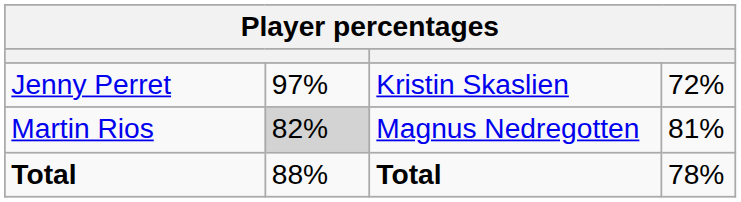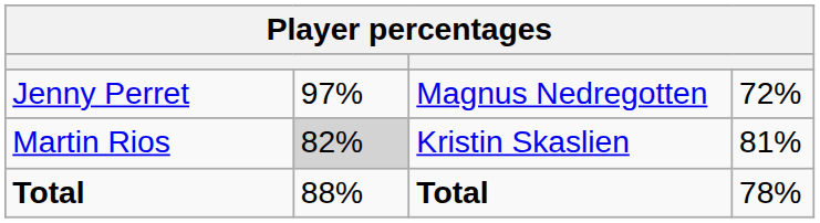Jenny Perret | column 3: Kristin Skaslien -> Magnus Nedregotten
Martin Rios | column 3: Magnus Nedregotten -> Kristin Skaslien
